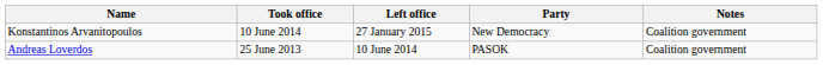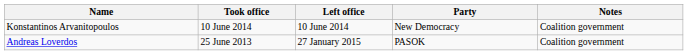Konstantinos Arvanitopoulos | Left office: 27 January 2015 -> 10 June 2014
Andreas Loverdos | Left office: 10 June 2014 -> 27 January 2015
